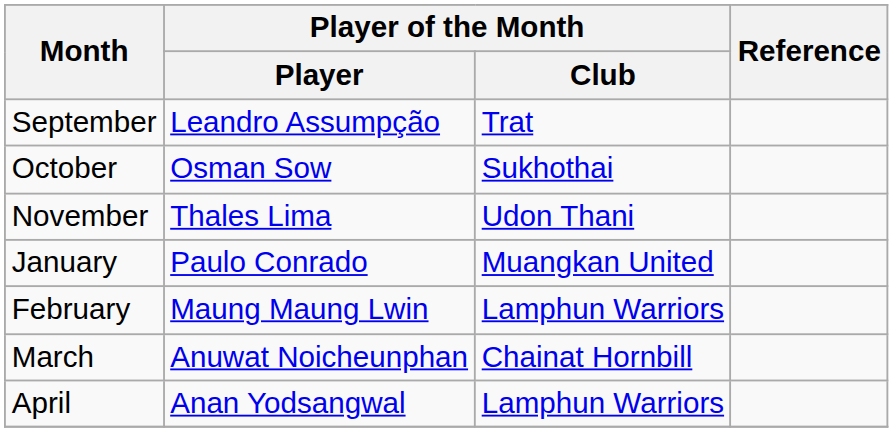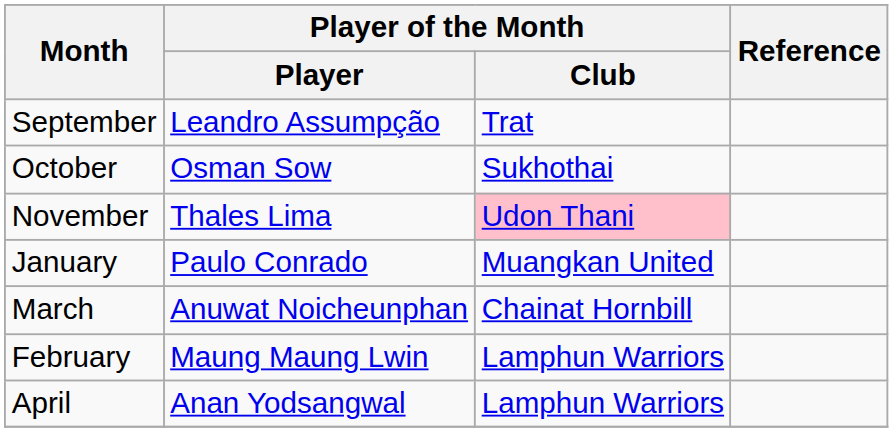November | Player of the Month / Club: no background -> pink background
rows swapped: February <-> March
